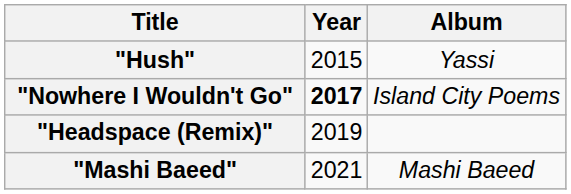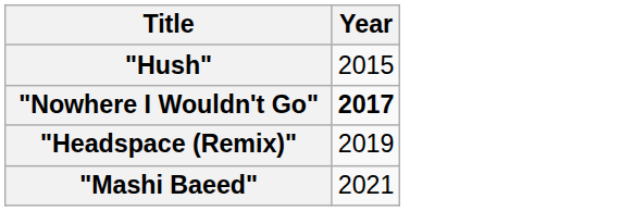- column: Album | Yassi | Island City Poems | Mashi Baeed
